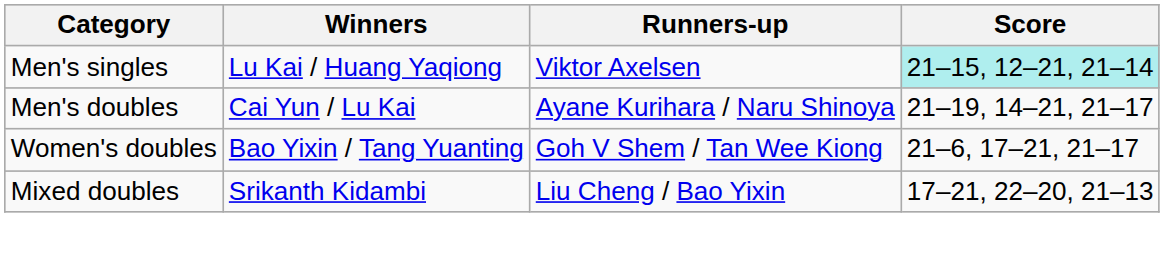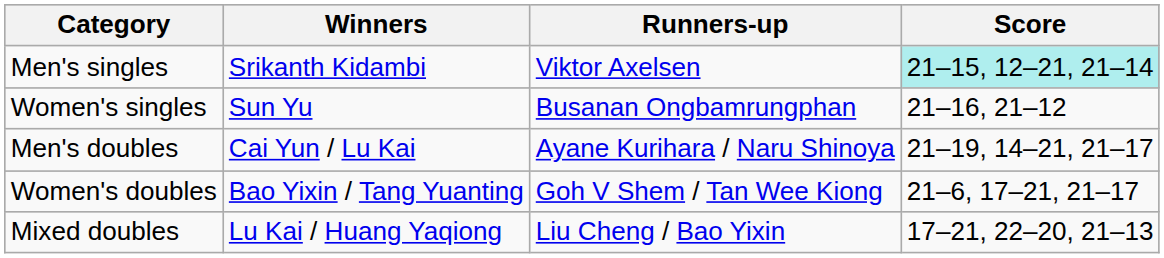Men's singles | Winners: Lu Kai / Huang Yaqiong -> Srikanth Kidambi
+ row: Women's singles | Sun Yu | Busanan Ongbamrungphan | 21–16, 21–12
Mixed doubles | Winners: Srikanth Kidambi -> Lu Kai / Huang Yaqiong
